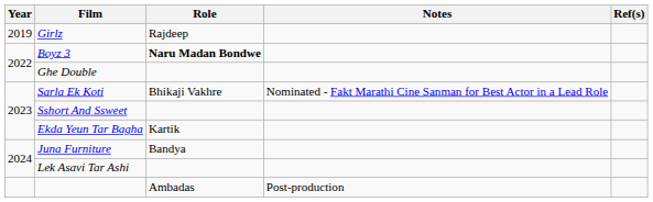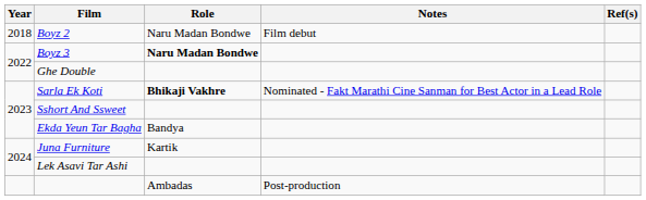+ row: 2018 | Boyz 2 | Naru Madan Bondwe | Film debut
- row: 2019 | Girlz | Rajdeep
Sarla Ek Koti | Role: normal -> bold
Ekda Yeun Tar Bagha | Role: Kartik -> Bandya
Juna Furniture | Role: Bandya -> Kartik
